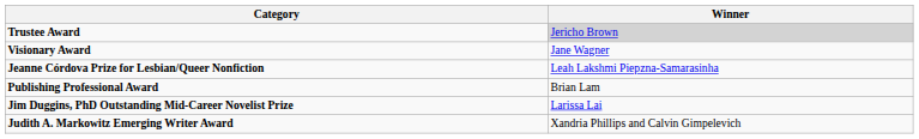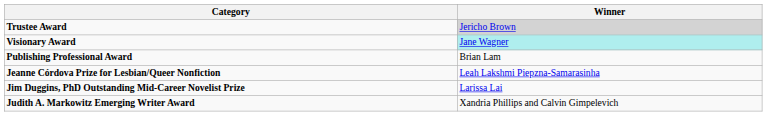Visionary Award | Winner: no background -> paleturquoise background
rows swapped: Publishing Professional Award <-> Jeanne Córdova Prize for Lesbian/Queer Nonfiction
